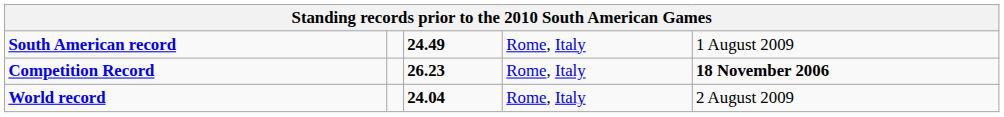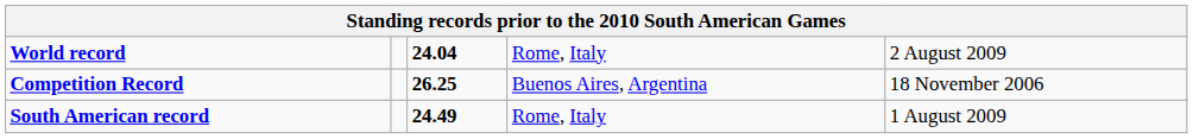rows swapped: World record <-> South American record
Competition Record | column 3: 26.23 -> 26.25
Competition Record | column 4: Rome, Italy -> Buenos Aires, Argentina
Competition Record | column 5: bold -> normal
